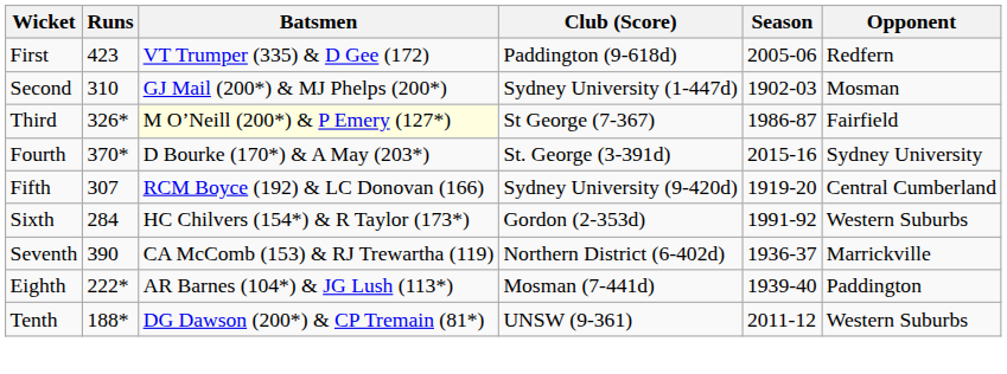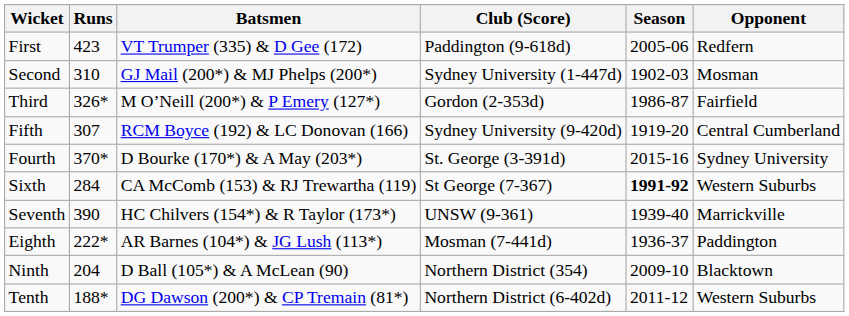Third | Batsmen: lightyellow background -> no background
Third | Club (Score): St George (7-367) -> Gordon (2-353d)
rows swapped: Fourth <-> Fifth
Sixth | Batsmen: HC Chilvers (154*) & R Taylor (173*) -> CA McComb (153) & RJ Trewartha (119)
Sixth | Club (Score): Gordon (2-353d) -> St George (7-367)
Sixth | Season: normal -> bold
Seventh | Batsmen: CA McComb (153) & RJ Trewartha (119) -> HC Chilvers (154*) & R Taylor (173*)
Seventh | Club (Score): Northern District (6-402d) -> UNSW (9-361)
Seventh | Season: 1936-37 -> 1939-40
Eighth | Season: 1939-40 -> 1936-37
+ row: Ninth | 204 | D Ball (105*) & A McLean (90) | Northern District (354) | 2009-10 | Blacktown
Tenth | Club (Score): UNSW (9-361) -> Northern District (6-402d)
